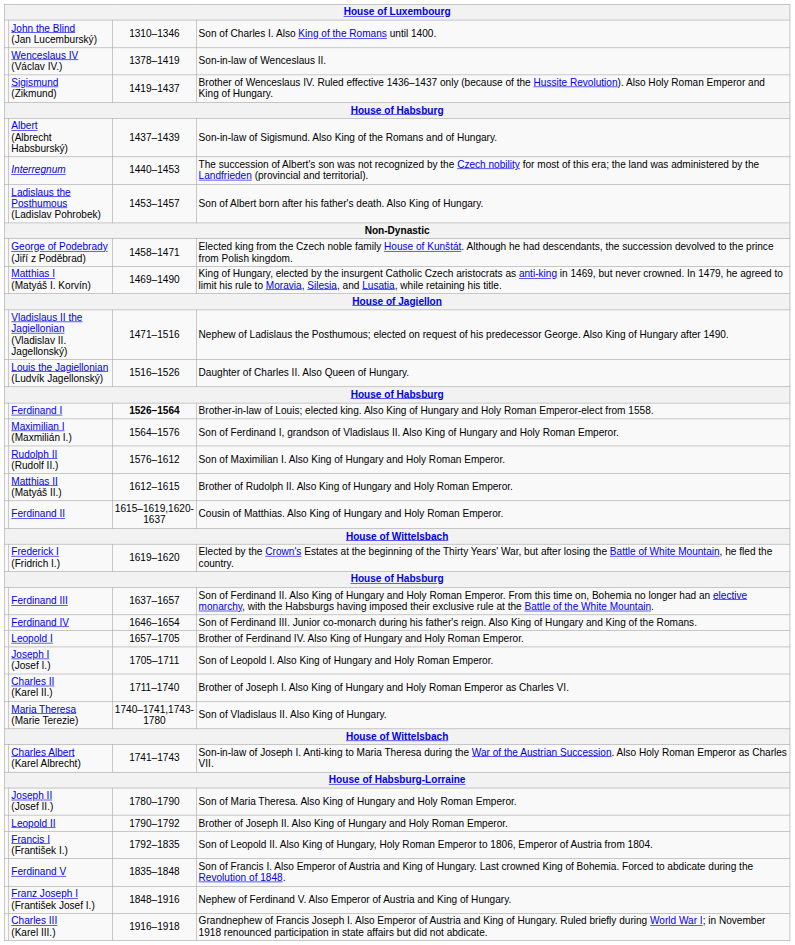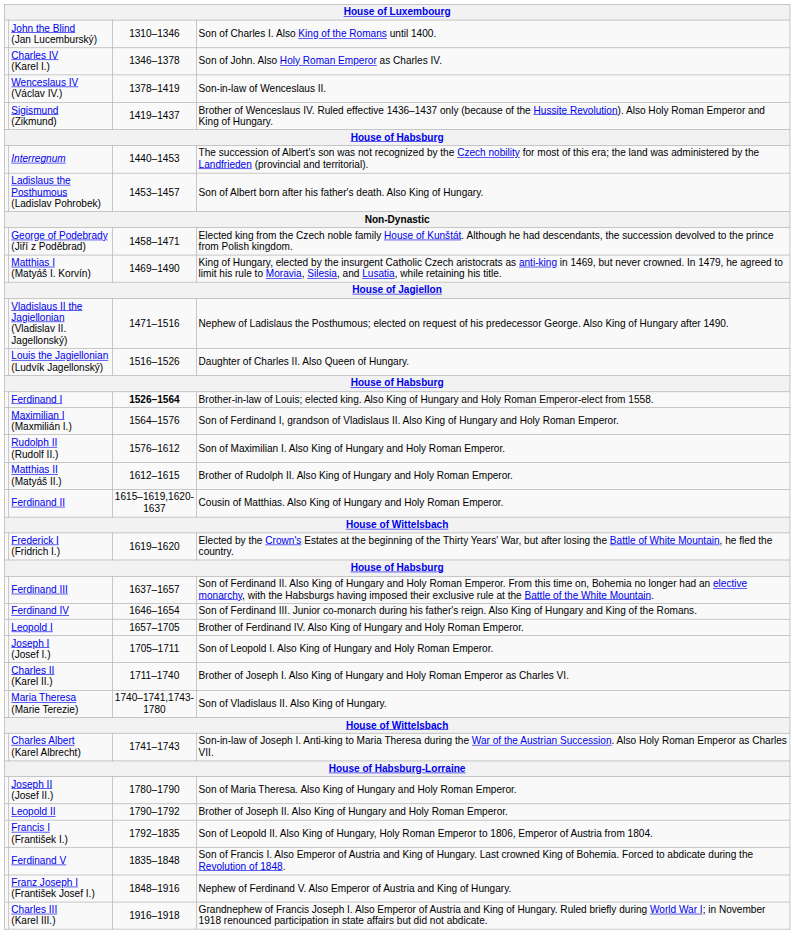+ row: Charles IV (Karel I.) | 1346–1378 | Son of John. Also Holy Roman Emperor as Charles IV.
- row: Albert (Albrecht Habsburský) | 1437–1439 | Son-in-law of Sigismund. Also King of the Romans and of Hungary.
